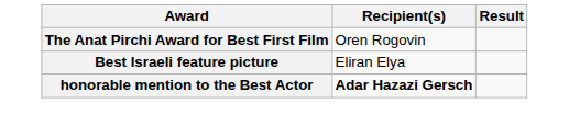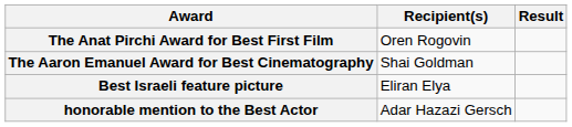+ row: The Aaron Emanuel Award for Best Cinematography | Shai Goldman
honorable mention to the Best Actor | Recipient(s): bold -> normal
